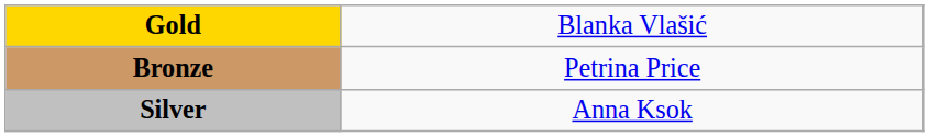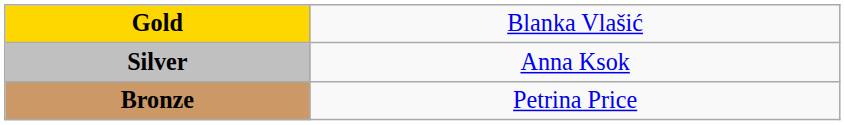rows swapped: Silver <-> Bronze
